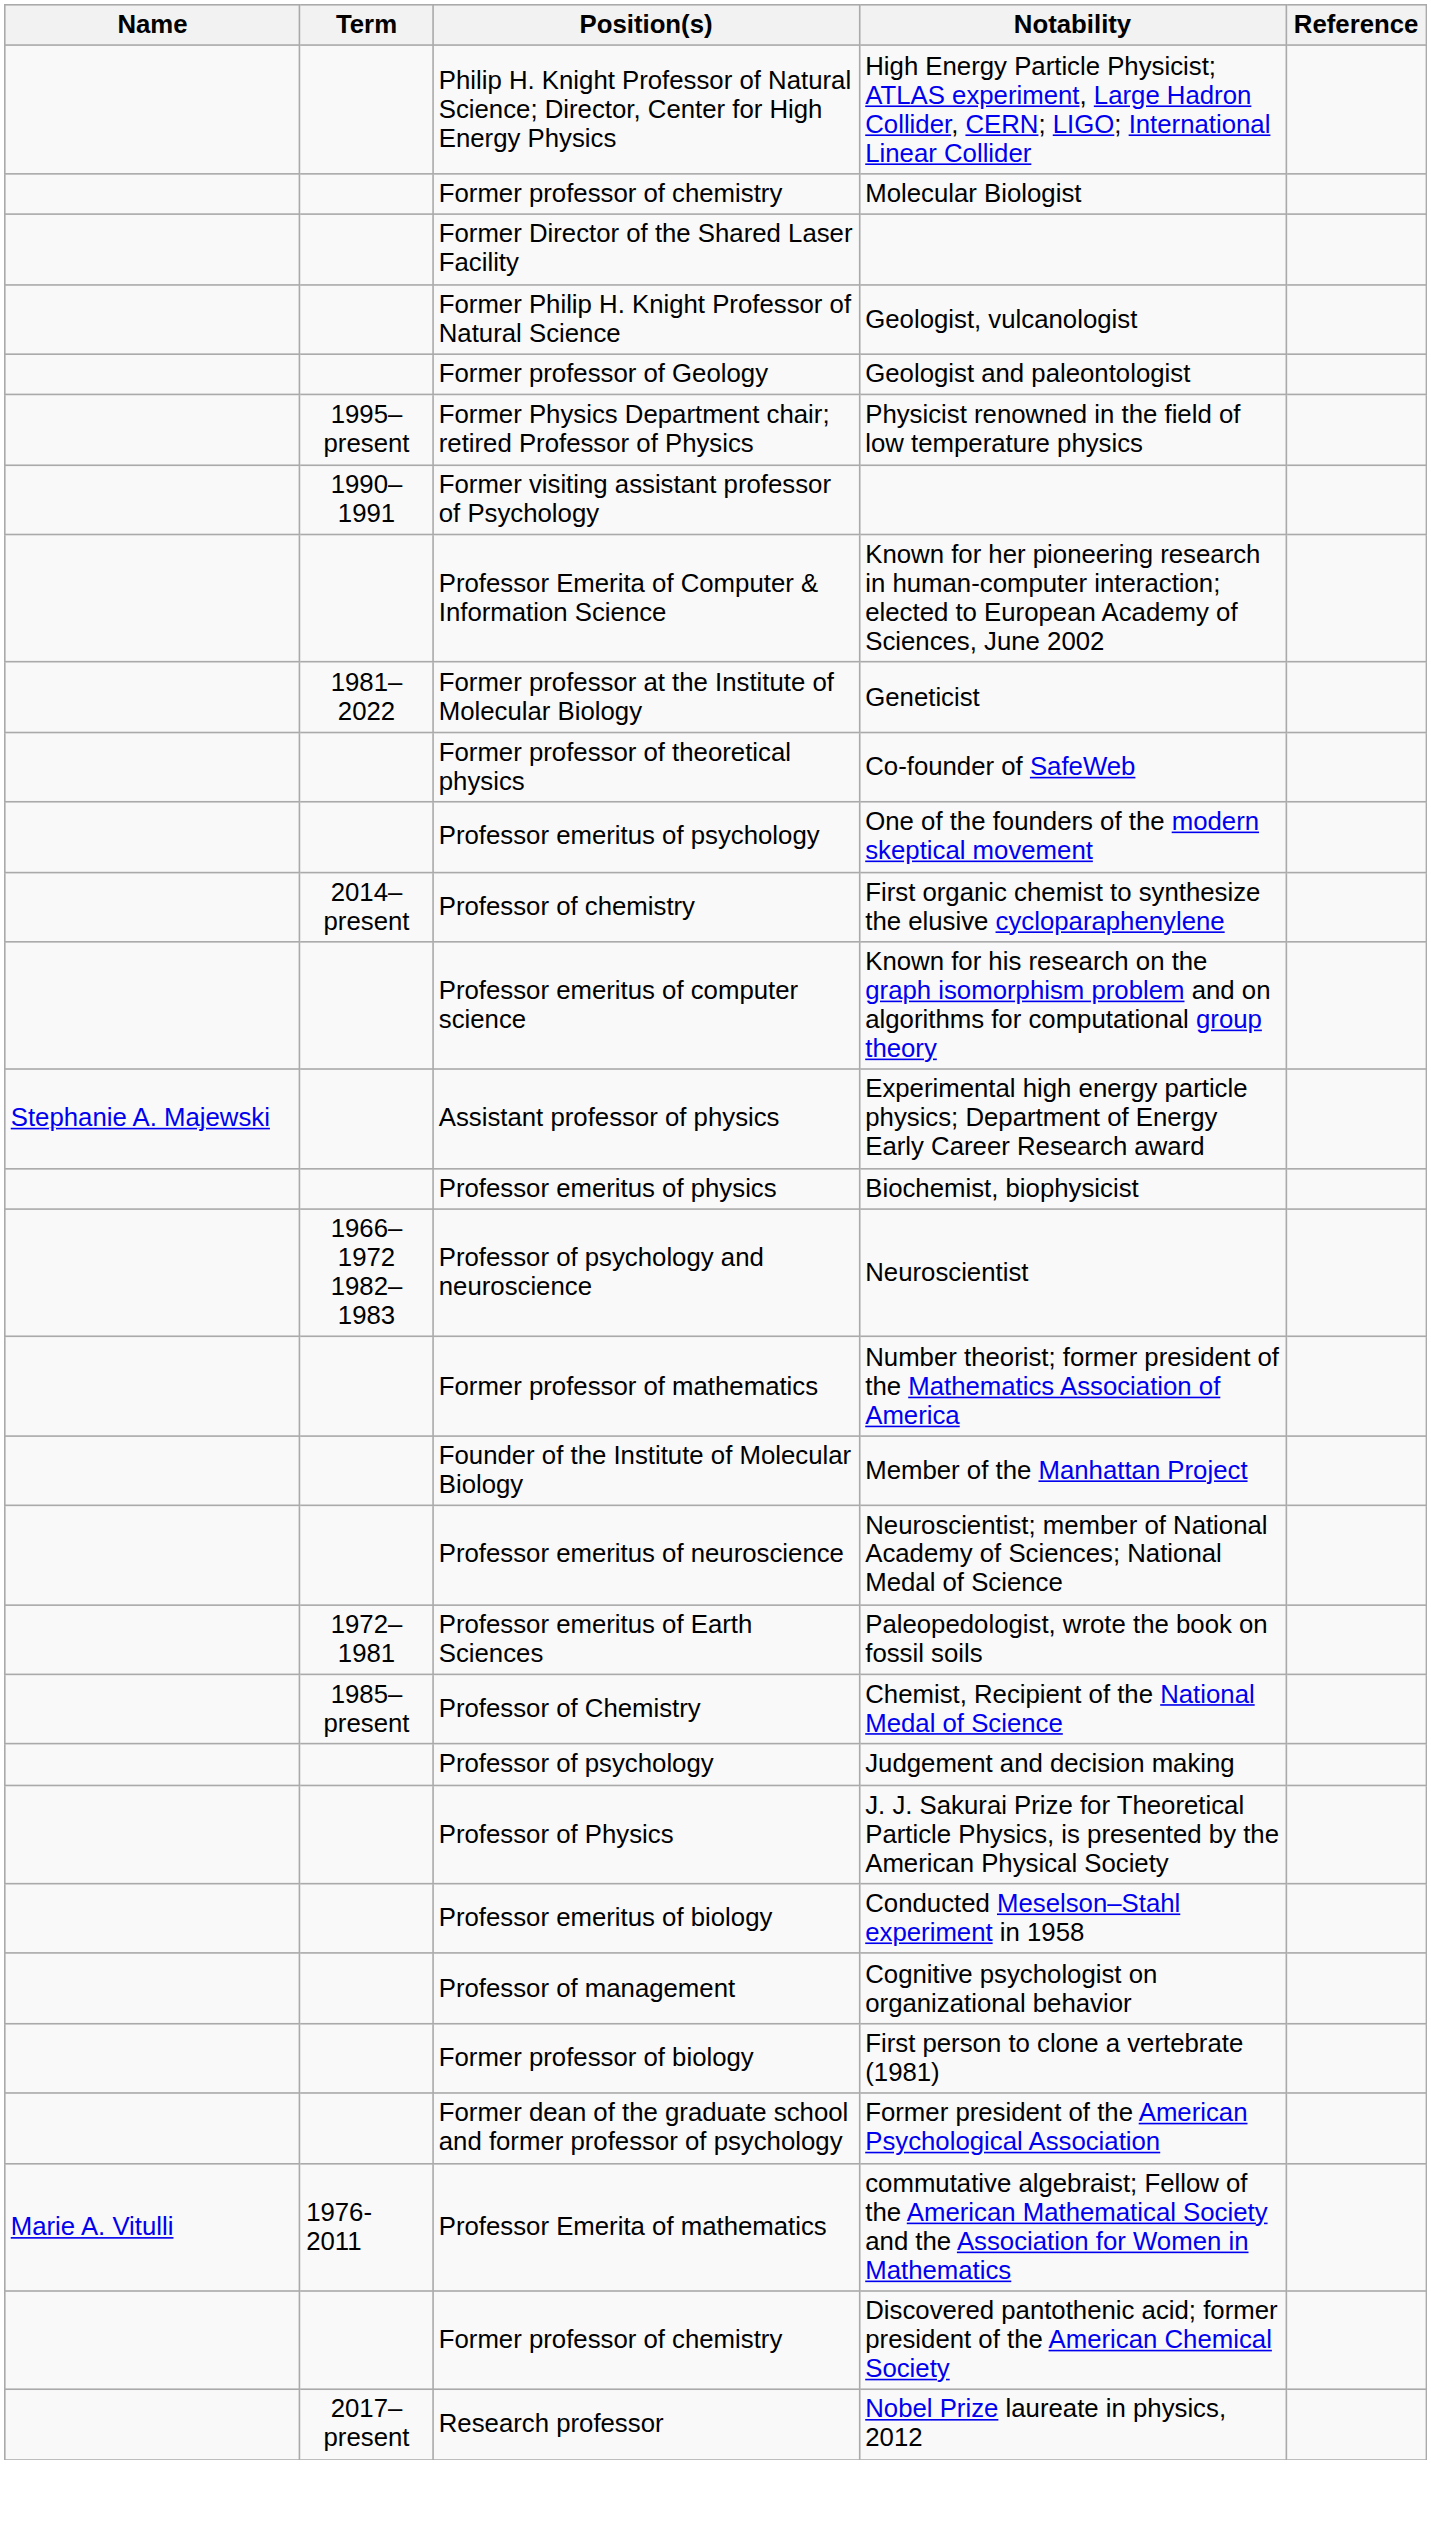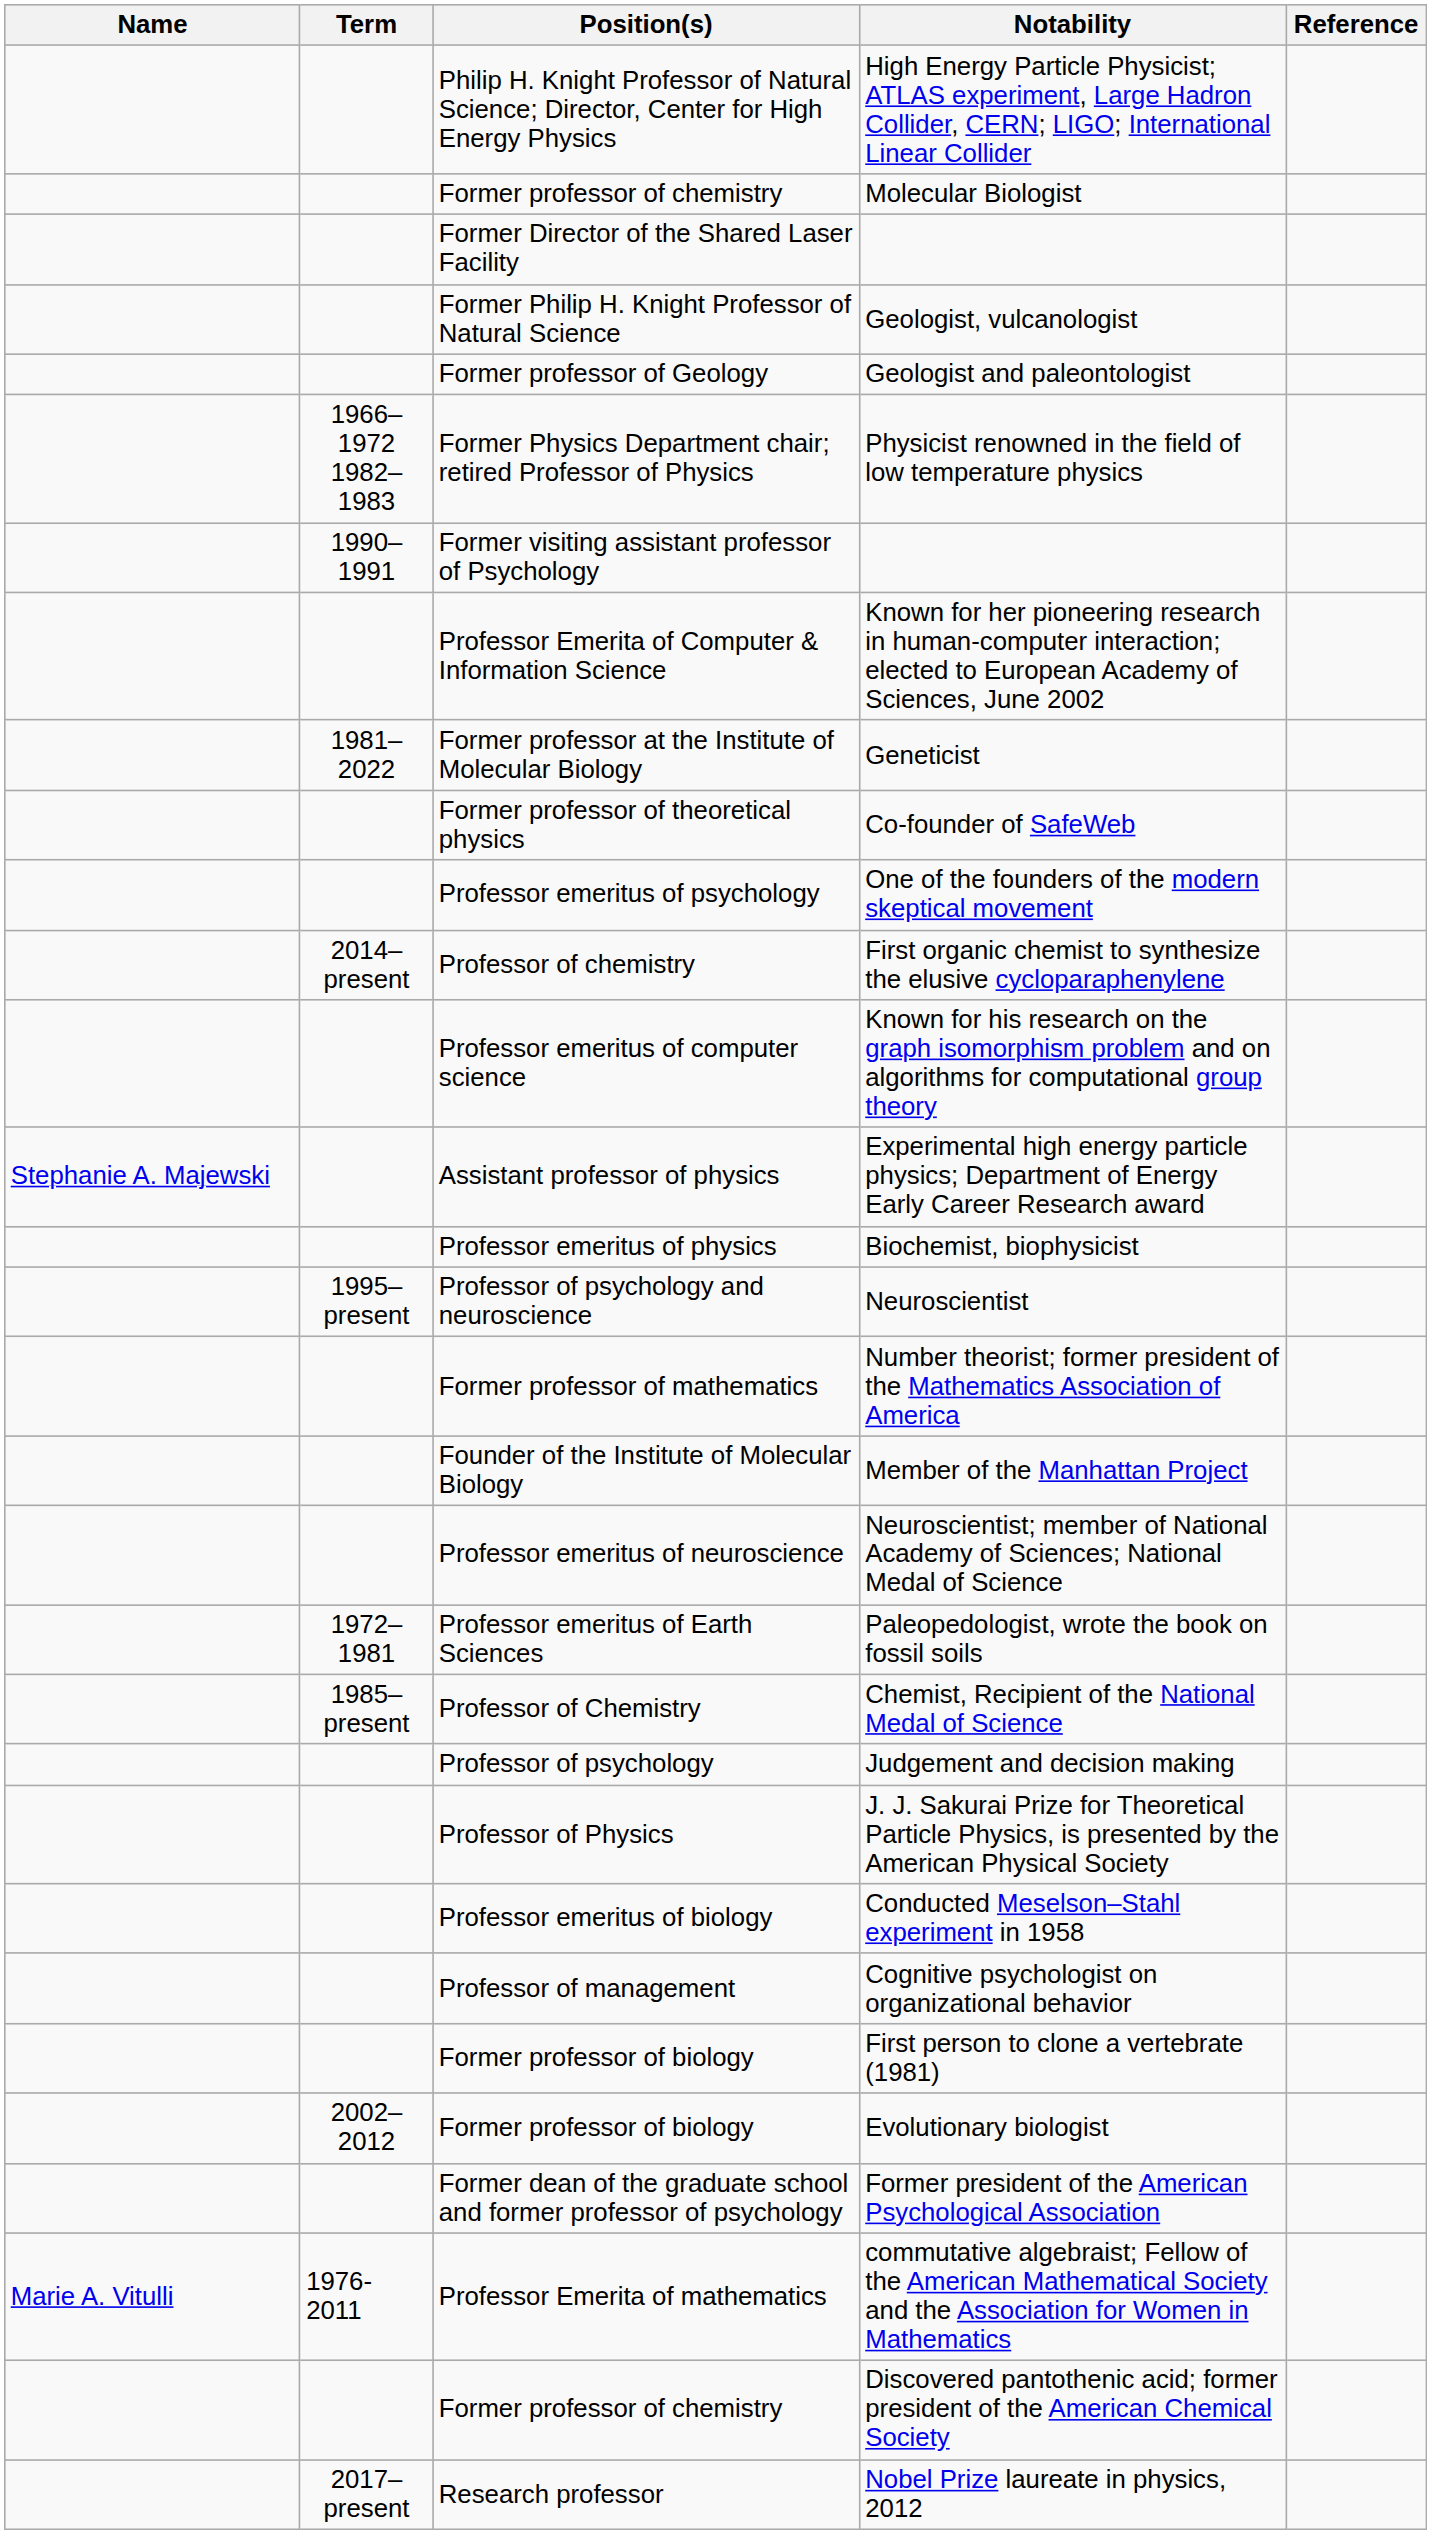Physicist renowned in the field of low temperature physics | Term: 1995–present -> 1966–1972 1982–1983
Neuroscientist | Term: 1966–1972 1982–1983 -> 1995–present
+ row: 2002–2012 | Former professor of biology | Evolutionary biologist
